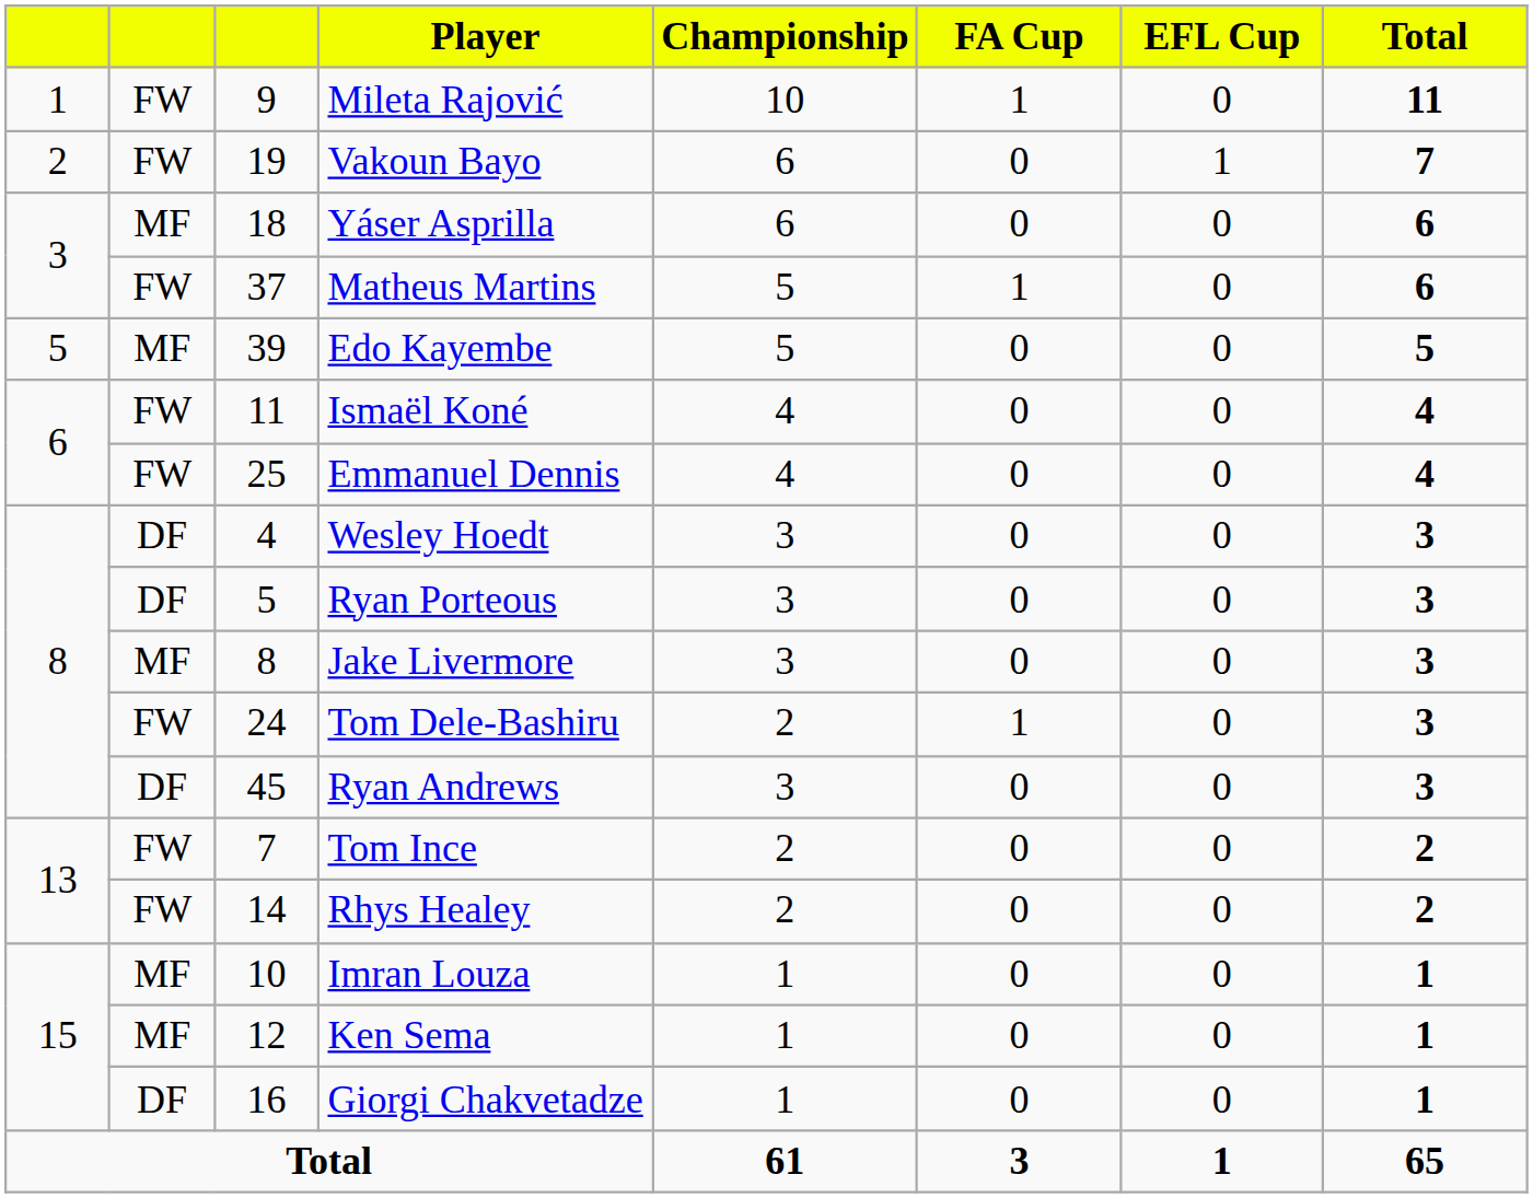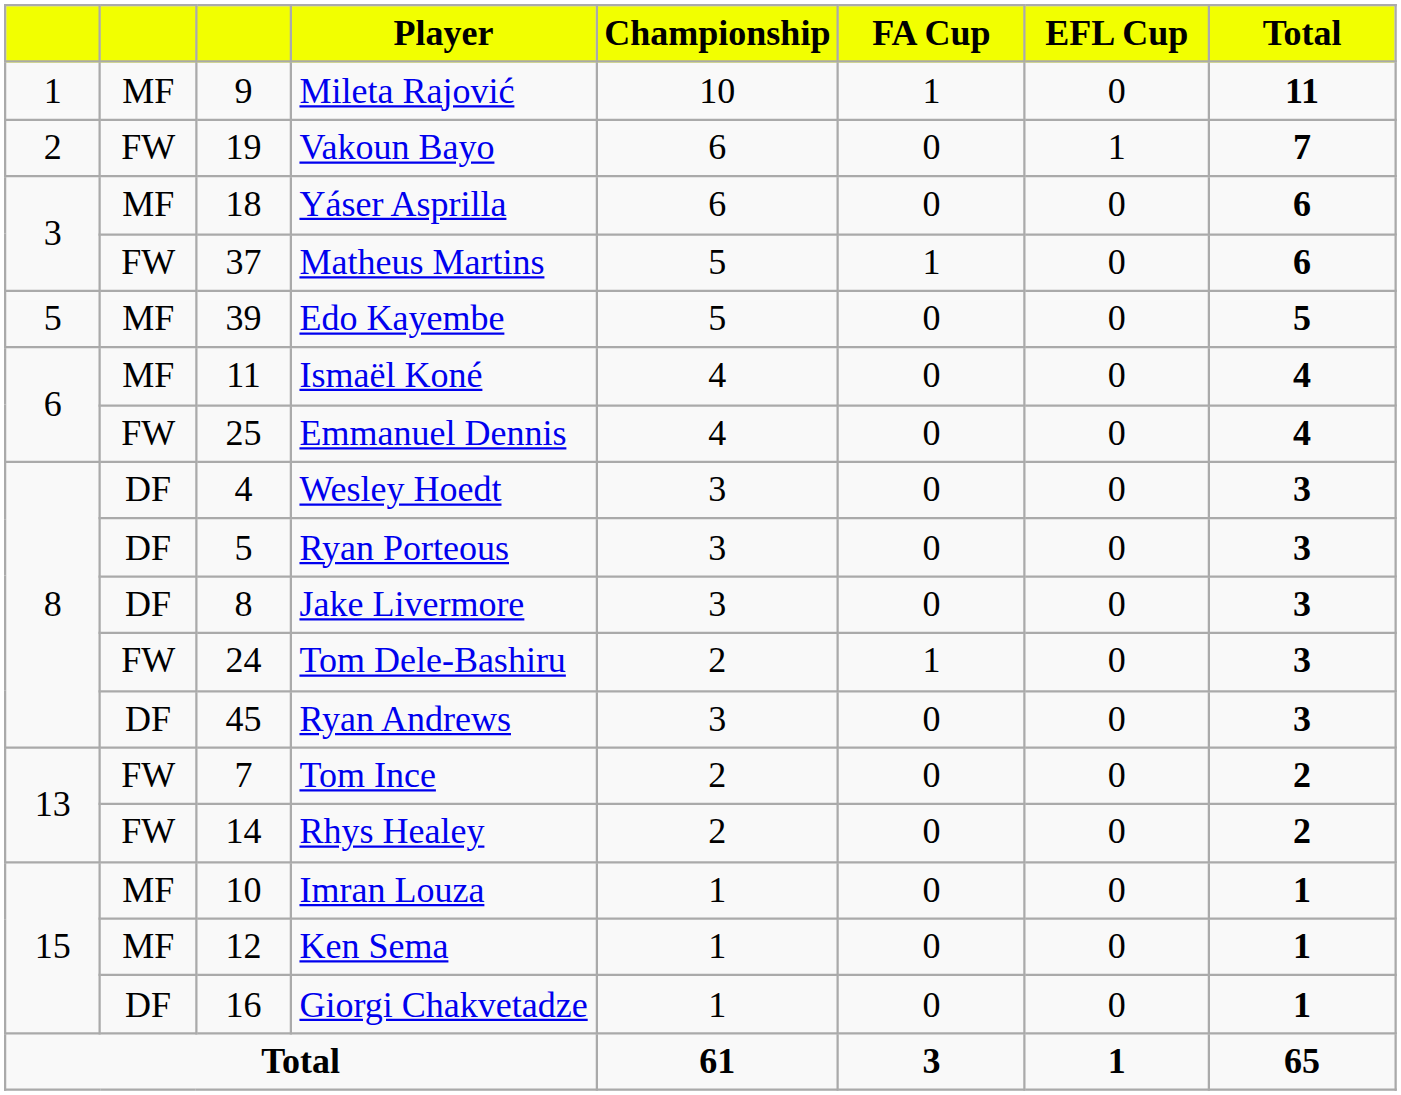Mileta Rajović | column 2: FW -> MF
Ismaël Koné | column 2: FW -> MF
Jake Livermore | column 2: MF -> DF
